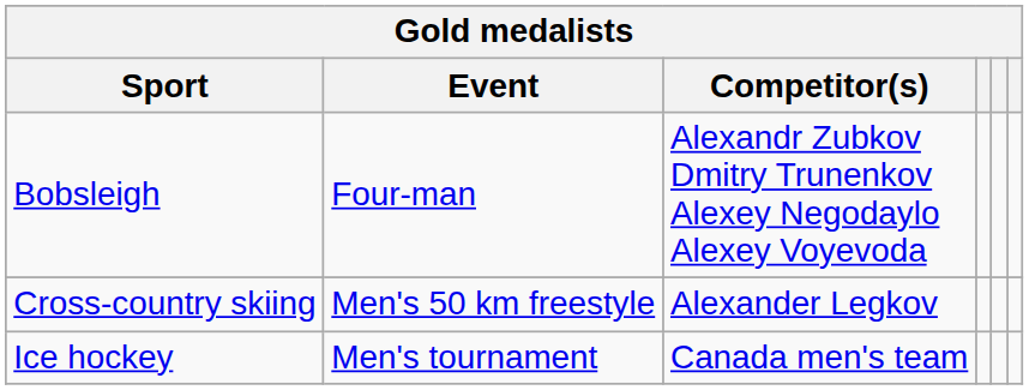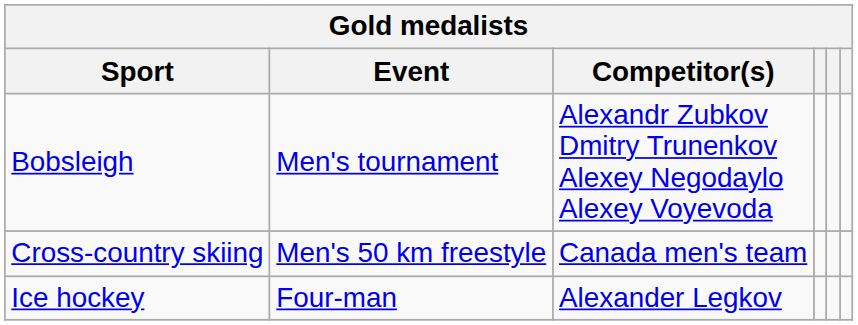Bobsleigh | Event: Four-man -> Men's tournament
Cross-country skiing | Competitor(s): Alexander Legkov -> Canada men's team
Ice hockey | Event: Men's tournament -> Four-man
Ice hockey | Competitor(s): Canada men's team -> Alexander Legkov
